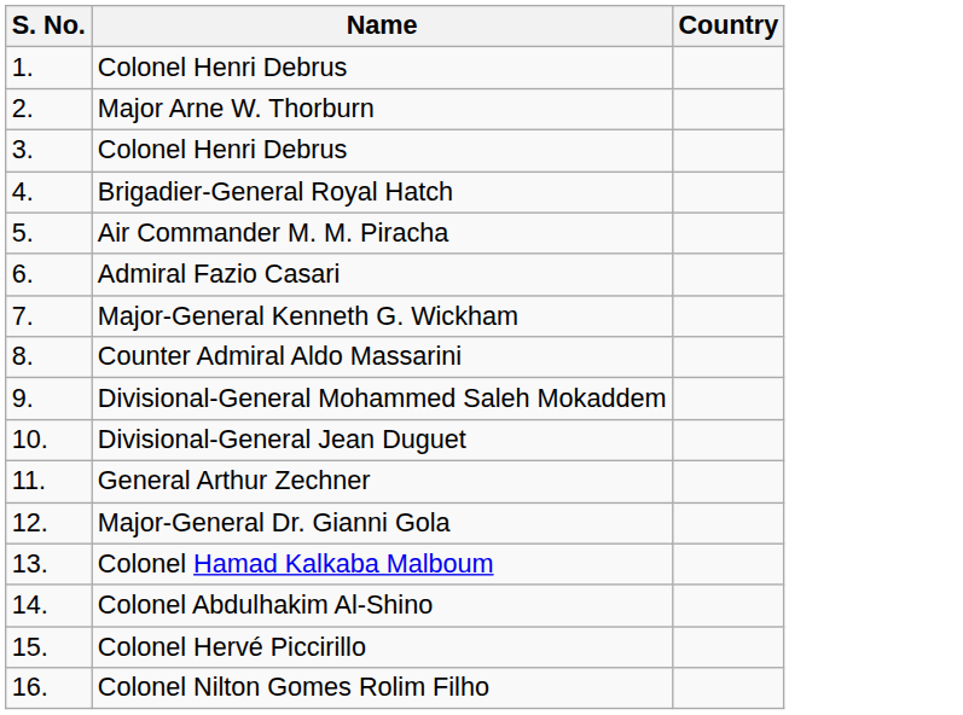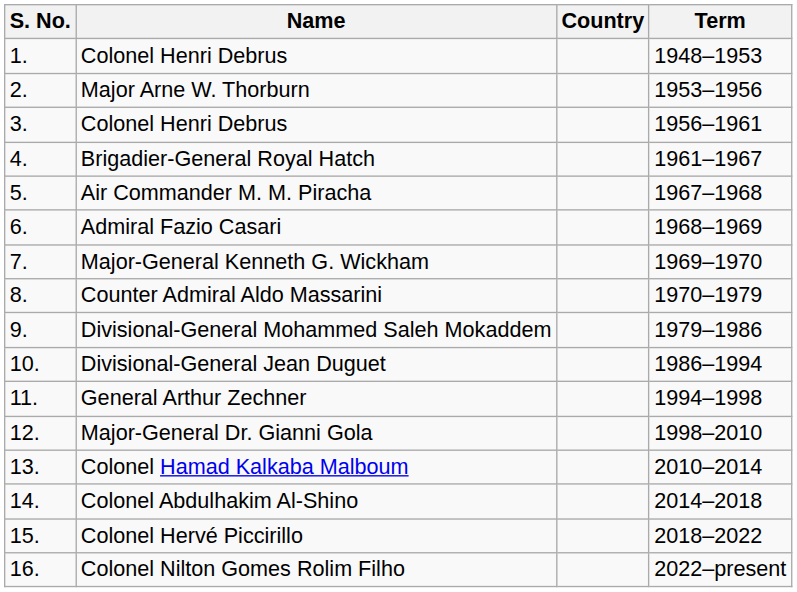+ column: Term | 1948–1953 | 1953–1956 | 1956–1961 | 1961–1967 | 1967–1968 | 1968–1969 | 1969–1970 | 1970–1979 | 1979–1986 | 1986–1994 | 1994–1998 | 1998–2010 | 2010–2014 | 2014–2018 | 2018–2022 | 2022–present
